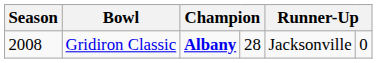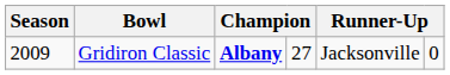Gridiron Classic | Season: 2008 -> 2009
Gridiron Classic | column 4: 28 -> 27
